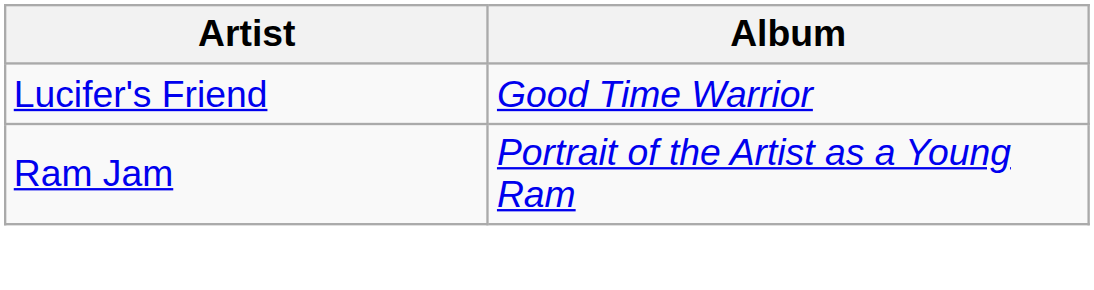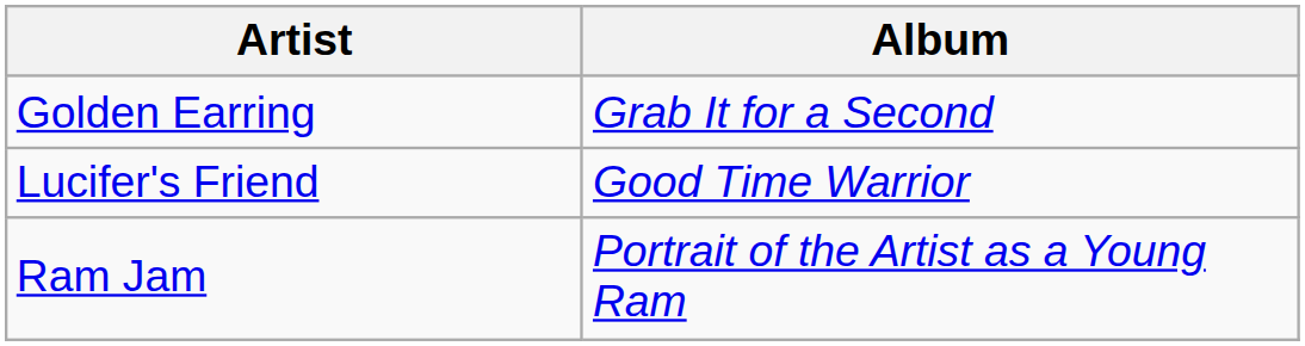+ row: Golden Earring | Grab It for a Second
